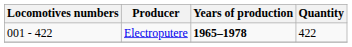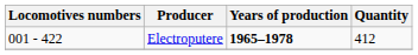Electroputere | Quantity: 422 -> 412
